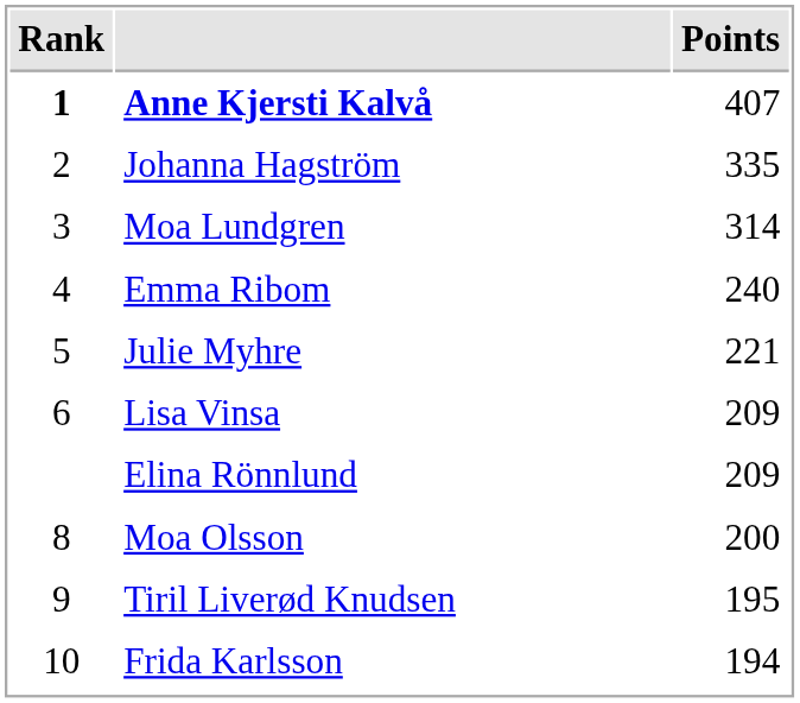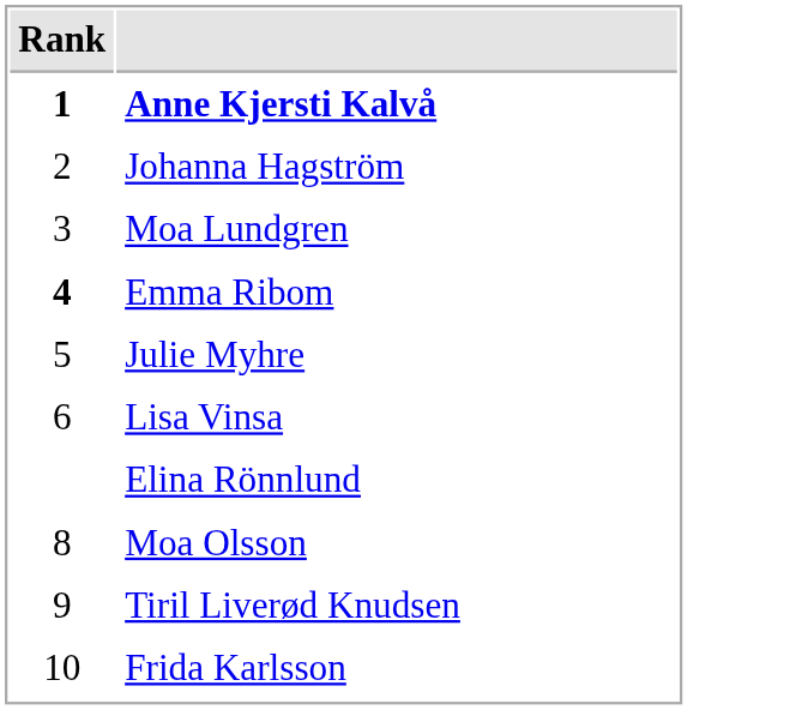- column: Points | 407 | 335 | 314 | 240 | 221 | 209 | 209 | 200 | 195 | 194
Emma Ribom | Rank: normal -> bold
